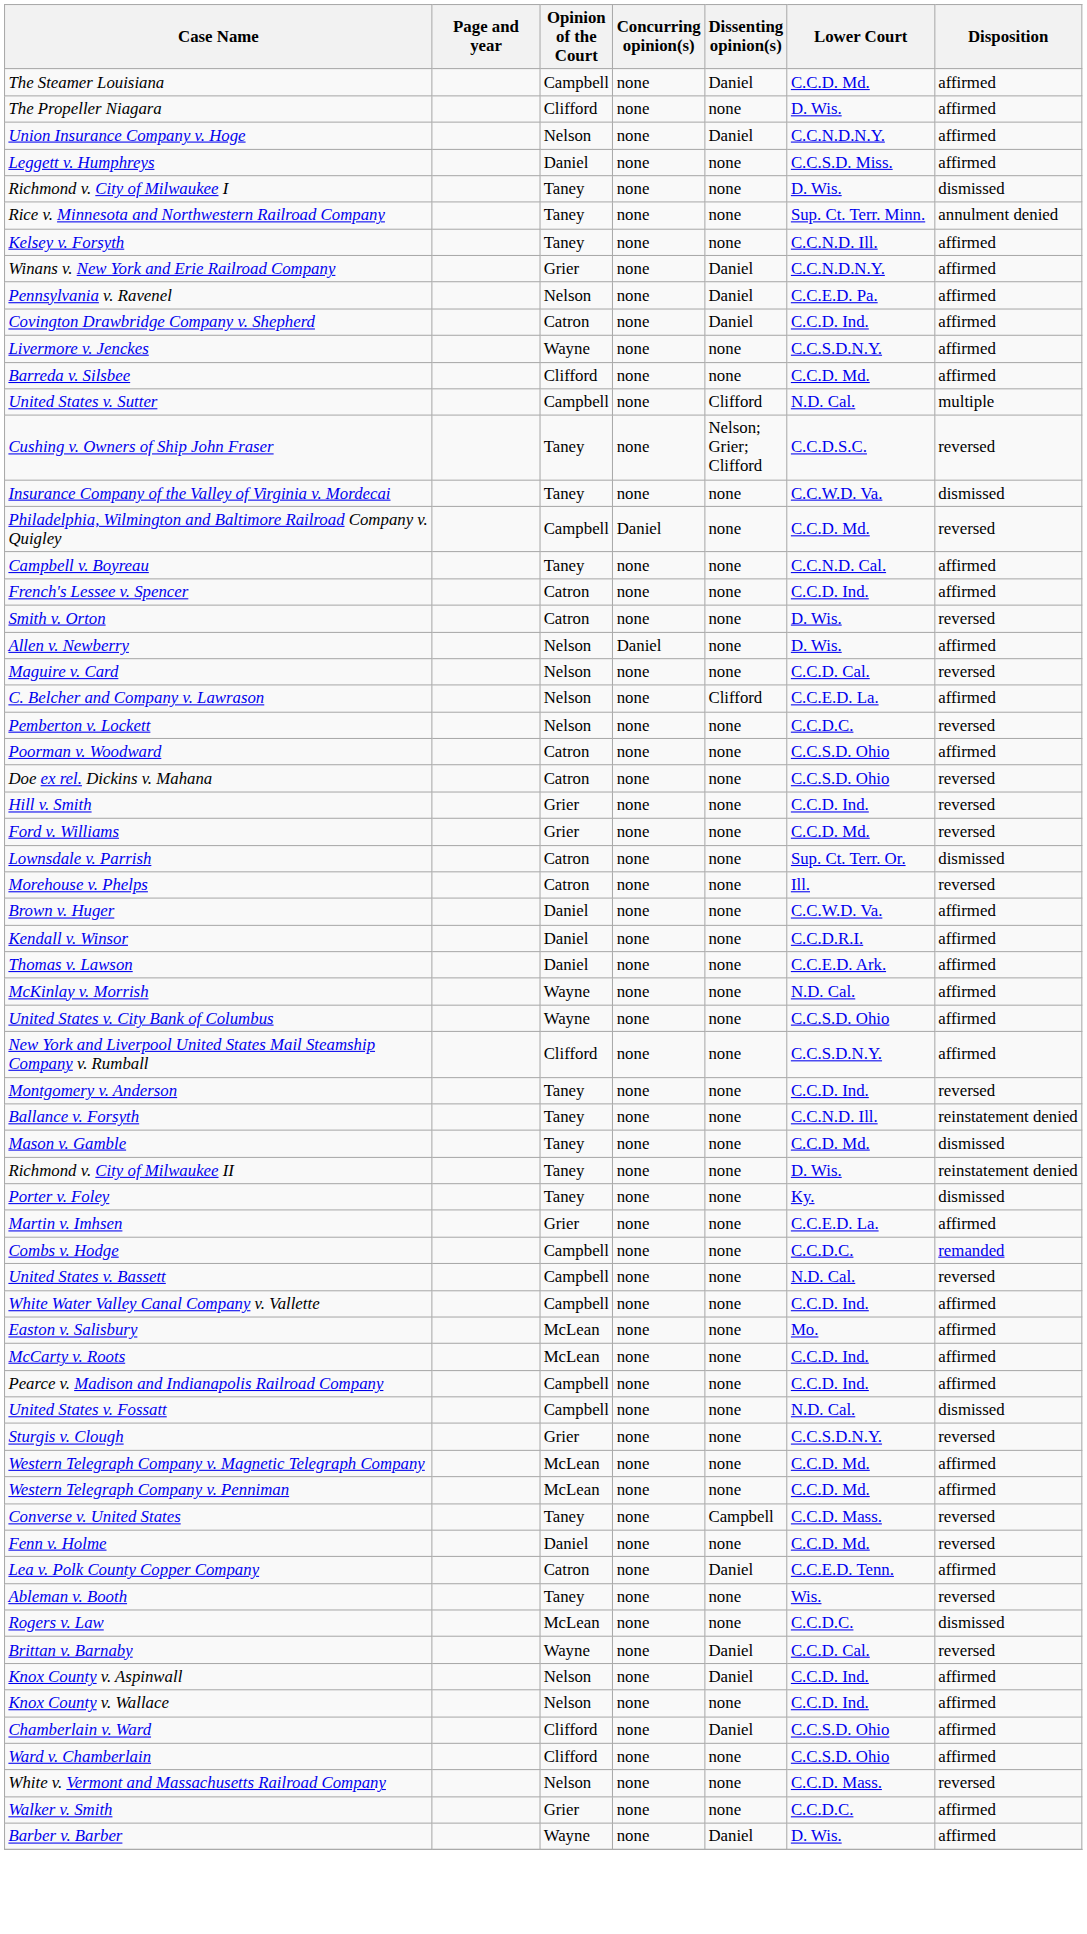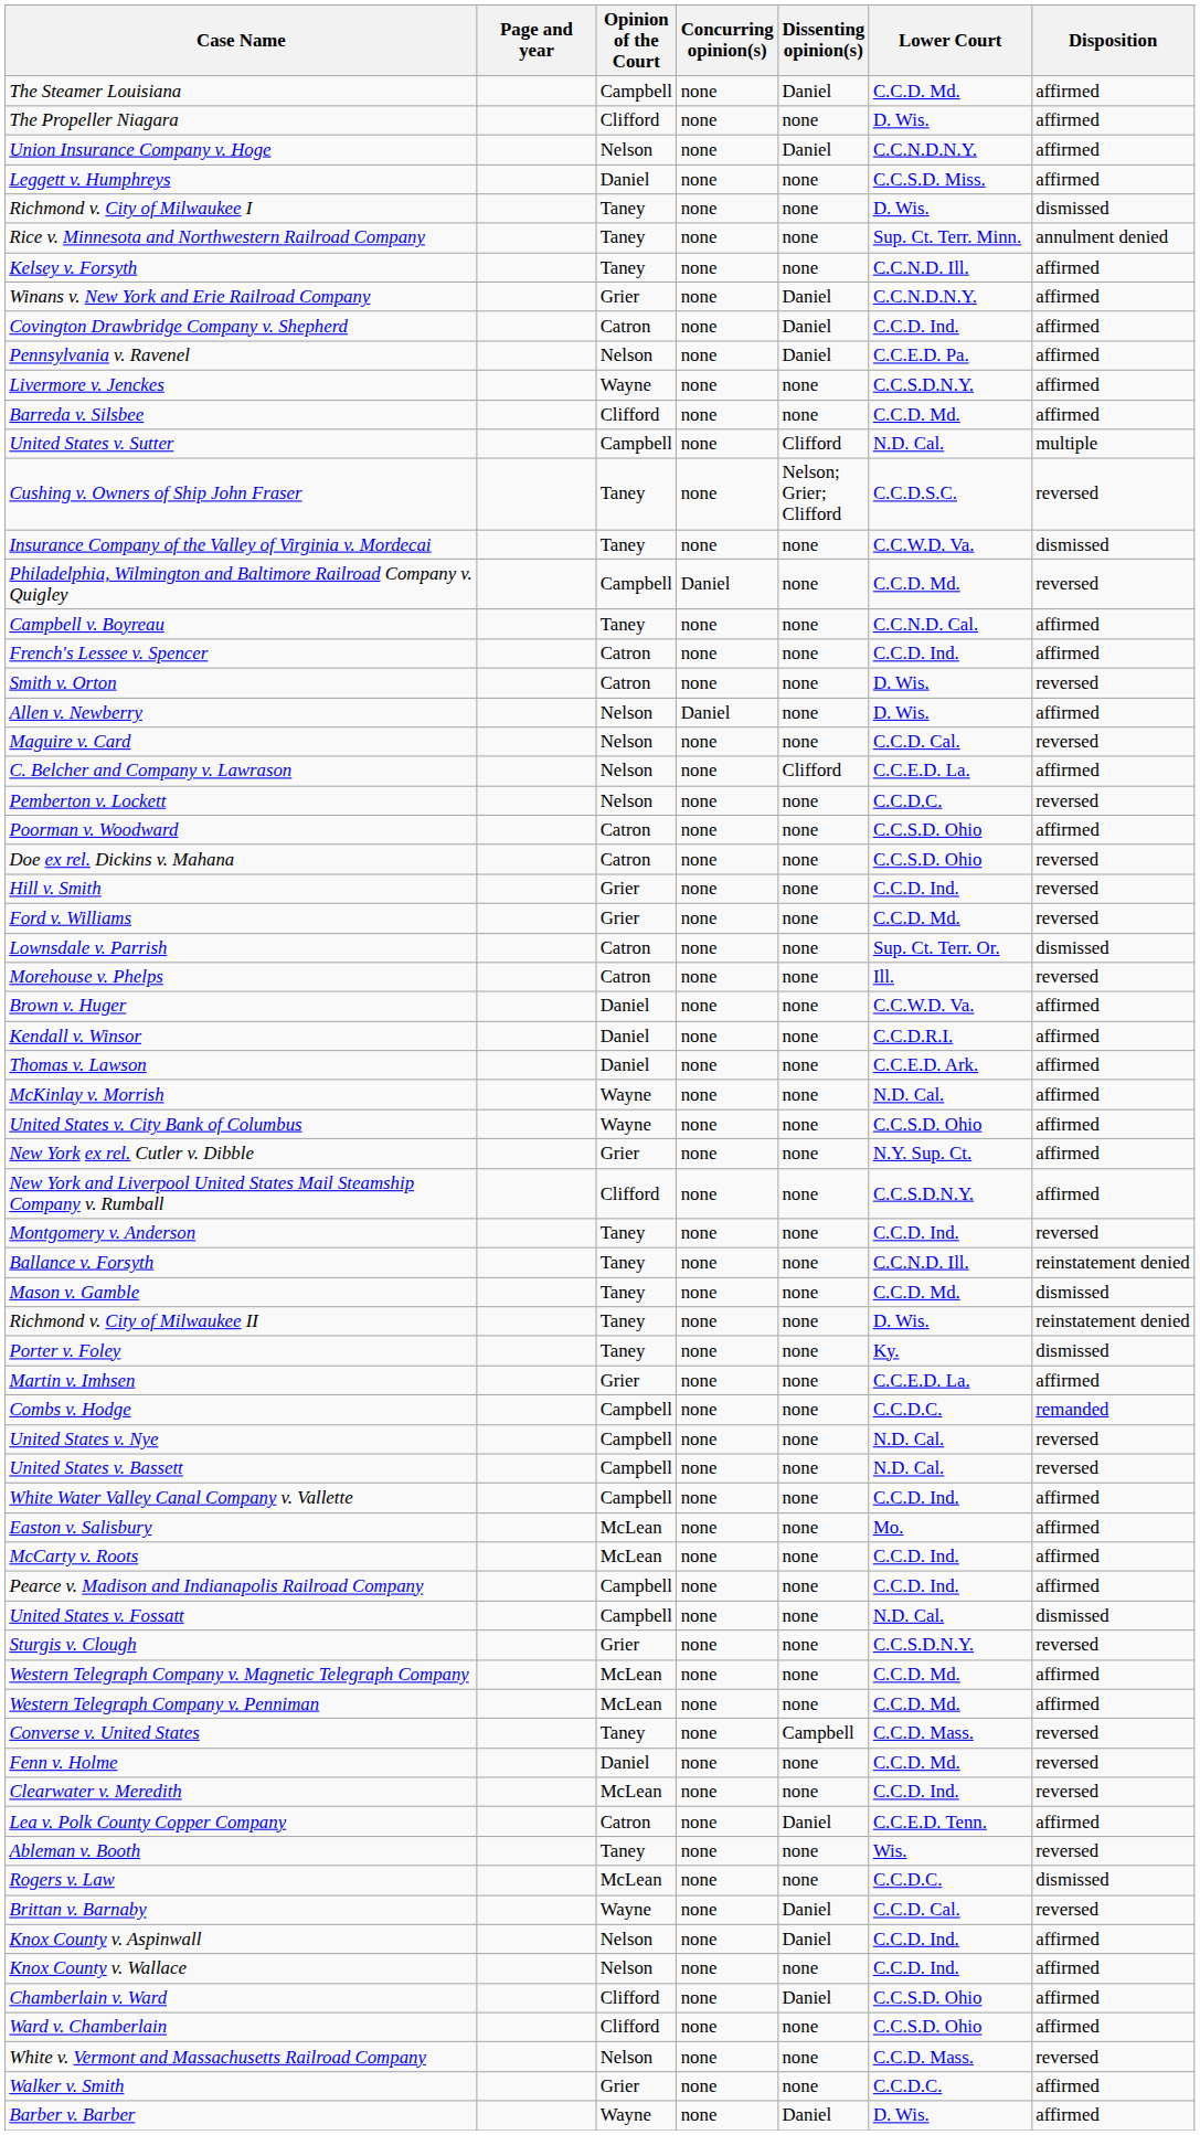rows swapped: Pennsylvania v. Ravenel <-> Covington Drawbridge Company v. Shepherd
+ row: New York ex rel. Cutler v. Dibble | Grier | none | none | N.Y. Sup. Ct. | affirmed
+ row: United States v. Nye | Campbell | none | none | N.D. Cal. | reversed
+ row: Clearwater v. Meredith | McLean | none | none | C.C.D. Ind. | reversed
